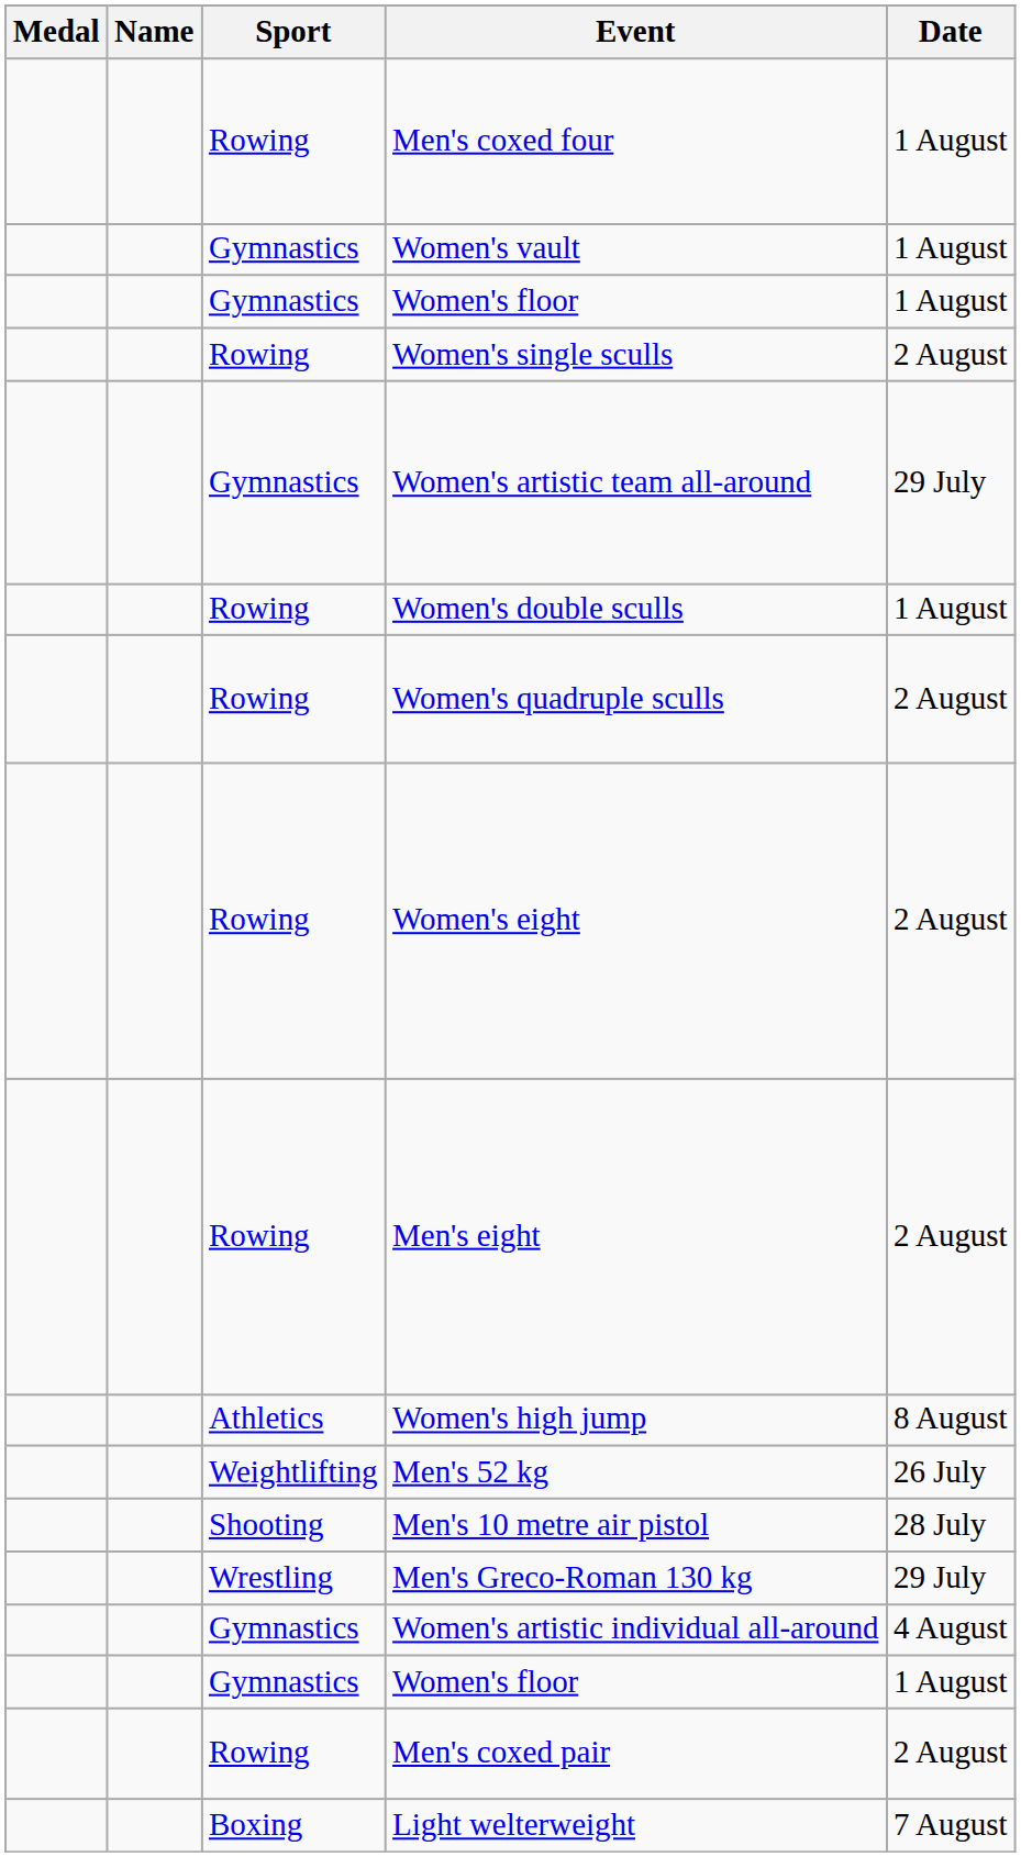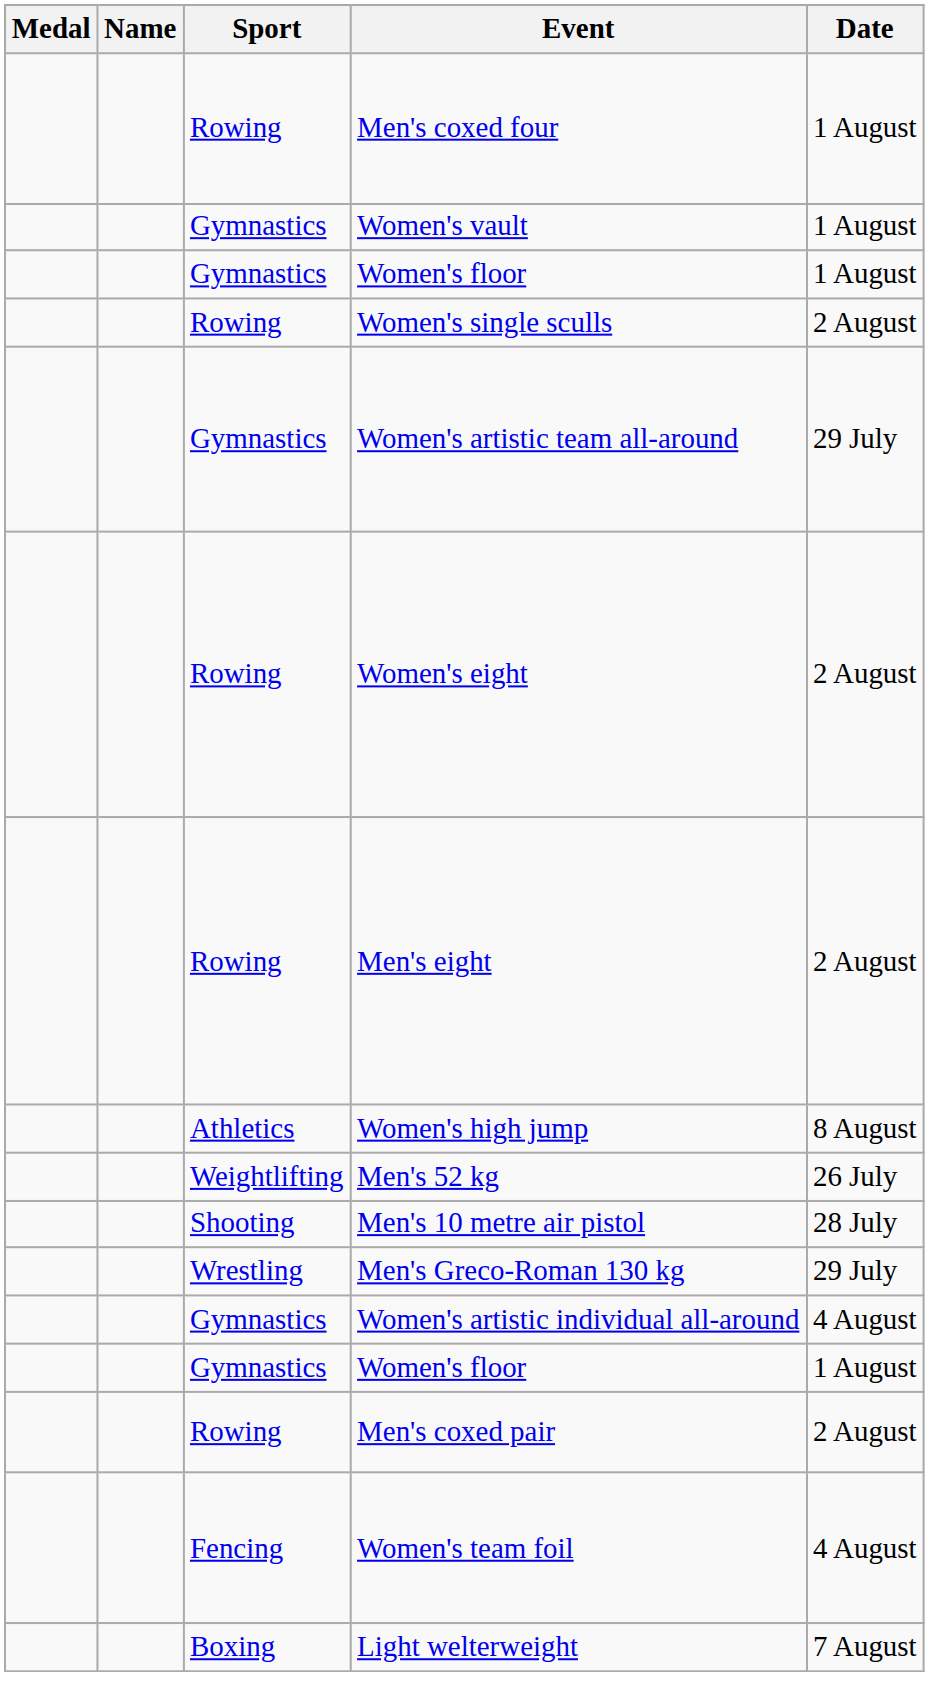- row: Rowing | Women's double sculls | 1 August
- row: Rowing | Women's quadruple sculls | 2 August
+ row: Fencing | Women's team foil | 4 August
